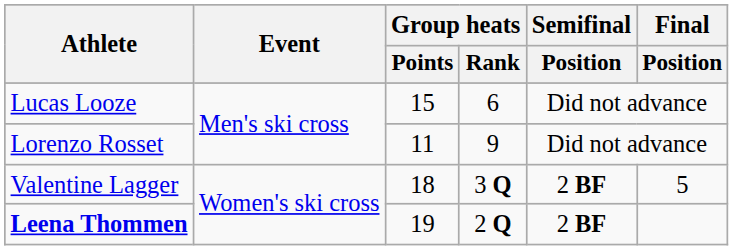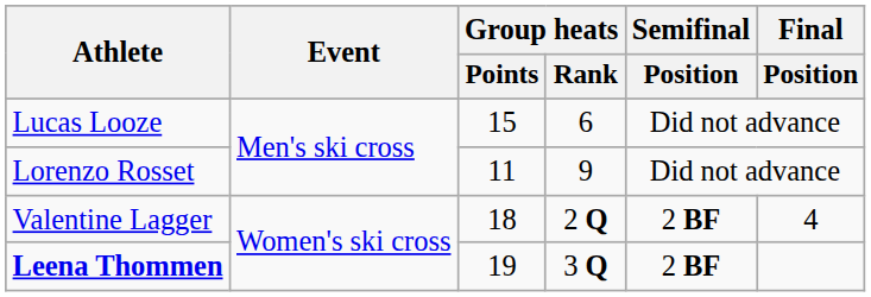Valentine Lagger | Group heats / Rank: 3 Q -> 2 Q
Valentine Lagger | Final / Position: 5 -> 4
Leena Thommen | Group heats / Rank: 2 Q -> 3 Q
